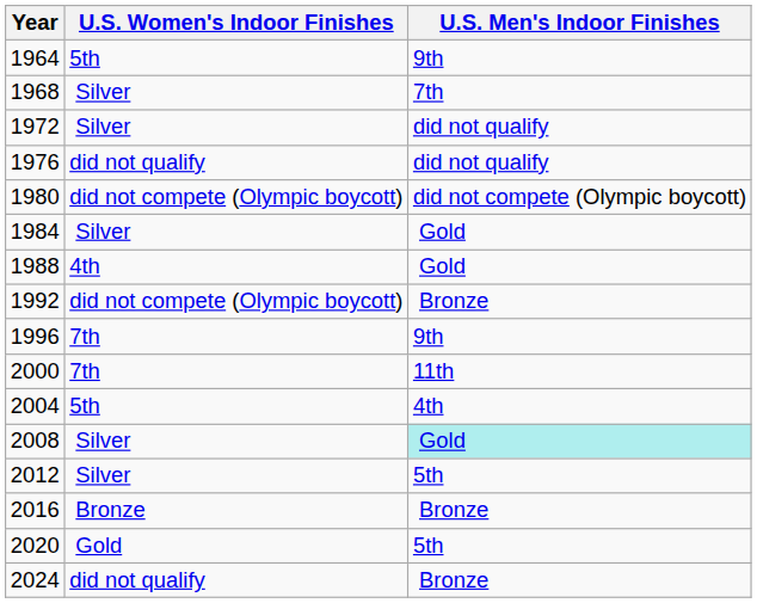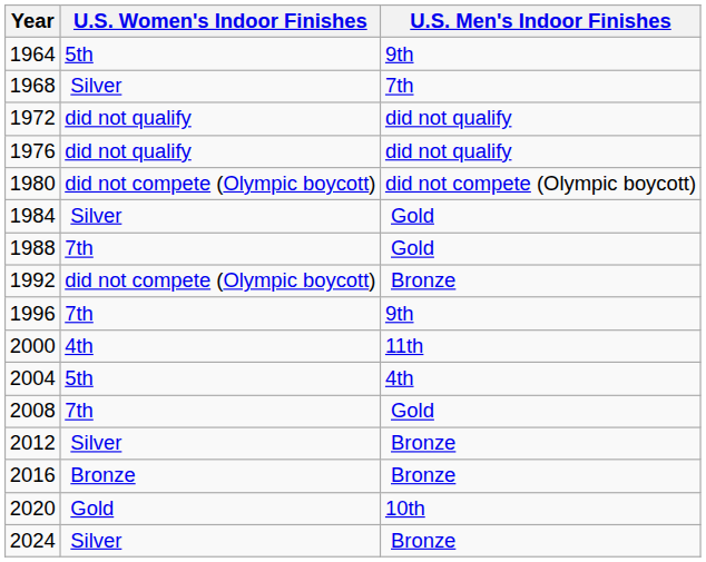1972 | U.S. Women's Indoor Finishes: Silver -> did not qualify
1988 | U.S. Women's Indoor Finishes: 4th -> 7th
2000 | U.S. Women's Indoor Finishes: 7th -> 4th
2008 | U.S. Women's Indoor Finishes: Silver -> 7th
2008 | U.S. Men's Indoor Finishes: paleturquoise background -> no background
2012 | U.S. Men's Indoor Finishes: 5th -> Bronze
2020 | U.S. Men's Indoor Finishes: 5th -> 10th
2024 | U.S. Women's Indoor Finishes: did not qualify -> Silver
